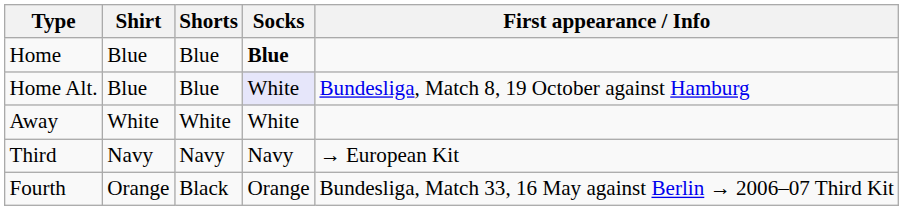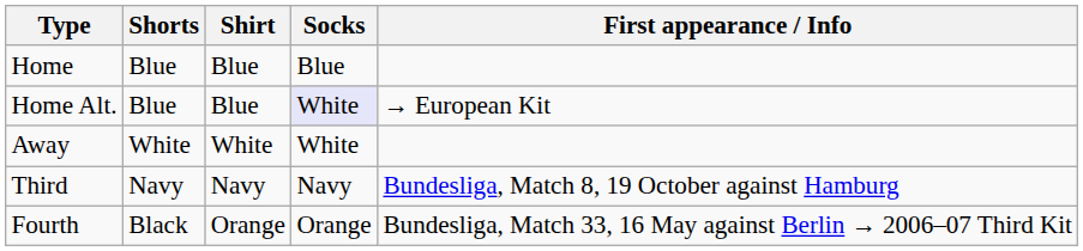columns swapped: Shirt <-> Shorts
Home | Socks: bold -> normal
Home Alt. | First appearance / Info: Bundesliga, Match 8, 19 October against Hamburg -> → European Kit
Third | First appearance / Info: → European Kit -> Bundesliga, Match 8, 19 October against Hamburg
